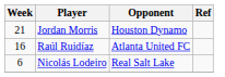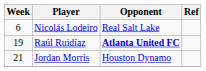rows swapped: Nicolás Lodeiro <-> Jordan Morris
Raúl Ruidíaz | Week: 16 -> 19
Raúl Ruidíaz | Opponent: normal -> bold
